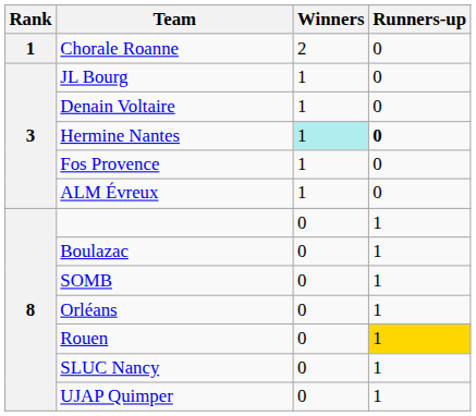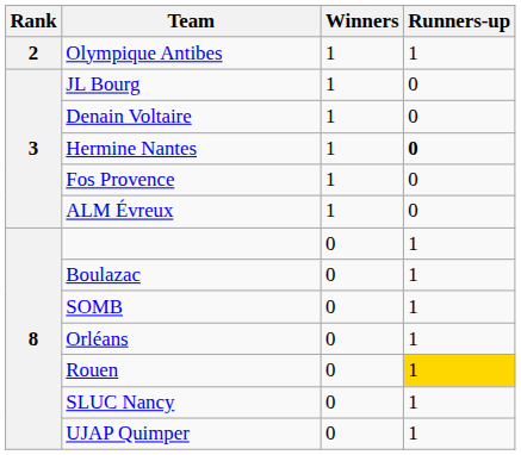- row: 1 | Chorale Roanne | 2 | 0
+ row: 2 | Olympique Antibes | 1 | 1
Hermine Nantes | Winners: paleturquoise background -> no background
